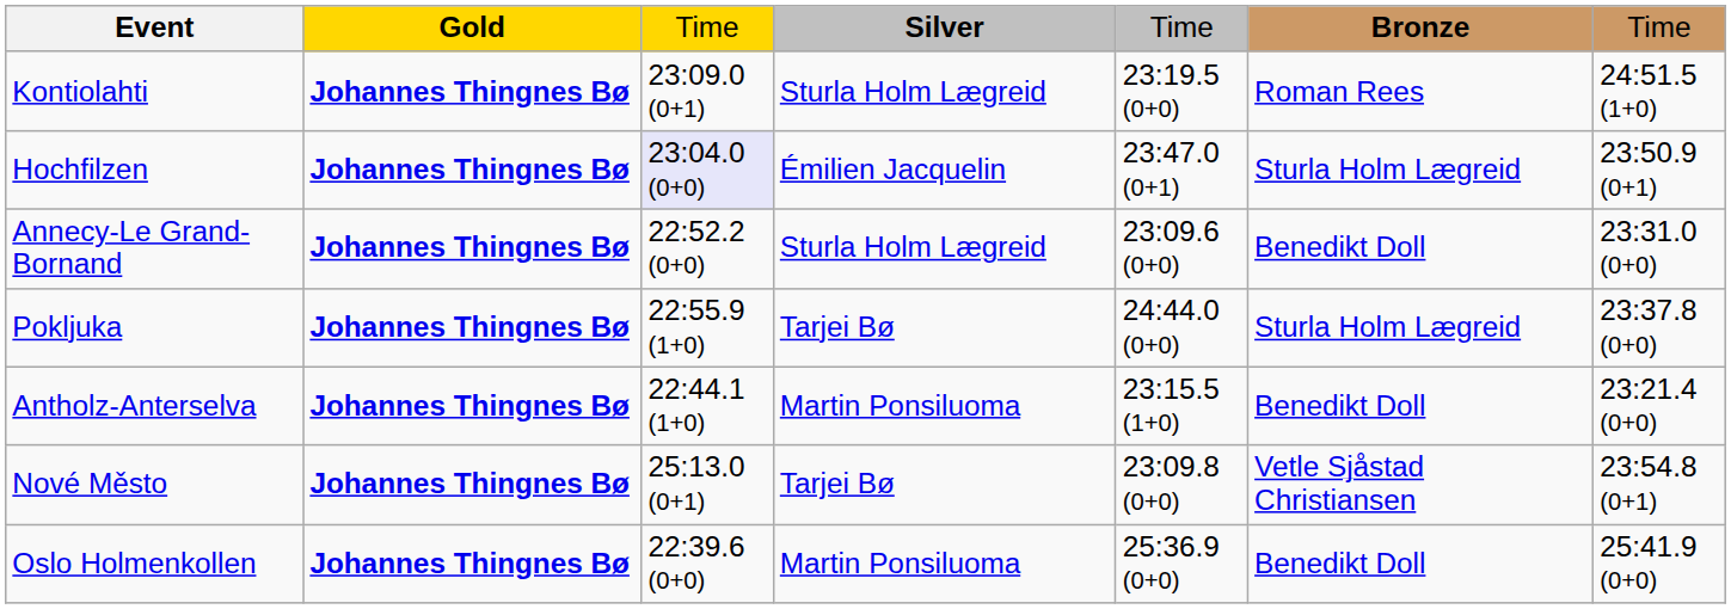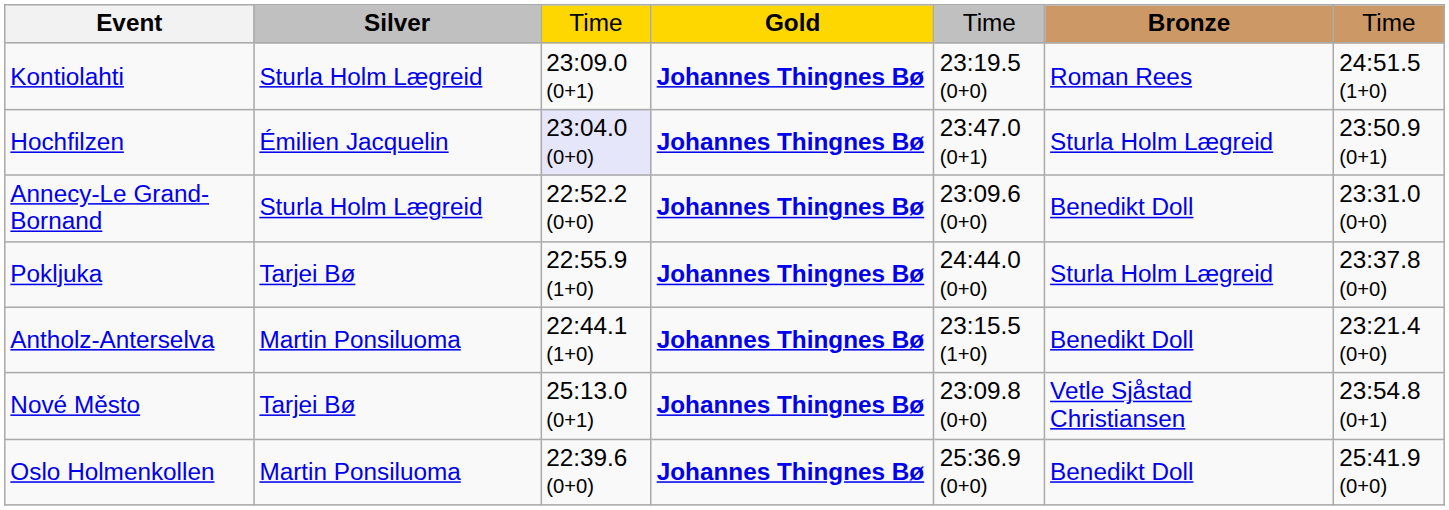columns swapped: Gold <-> Silver
